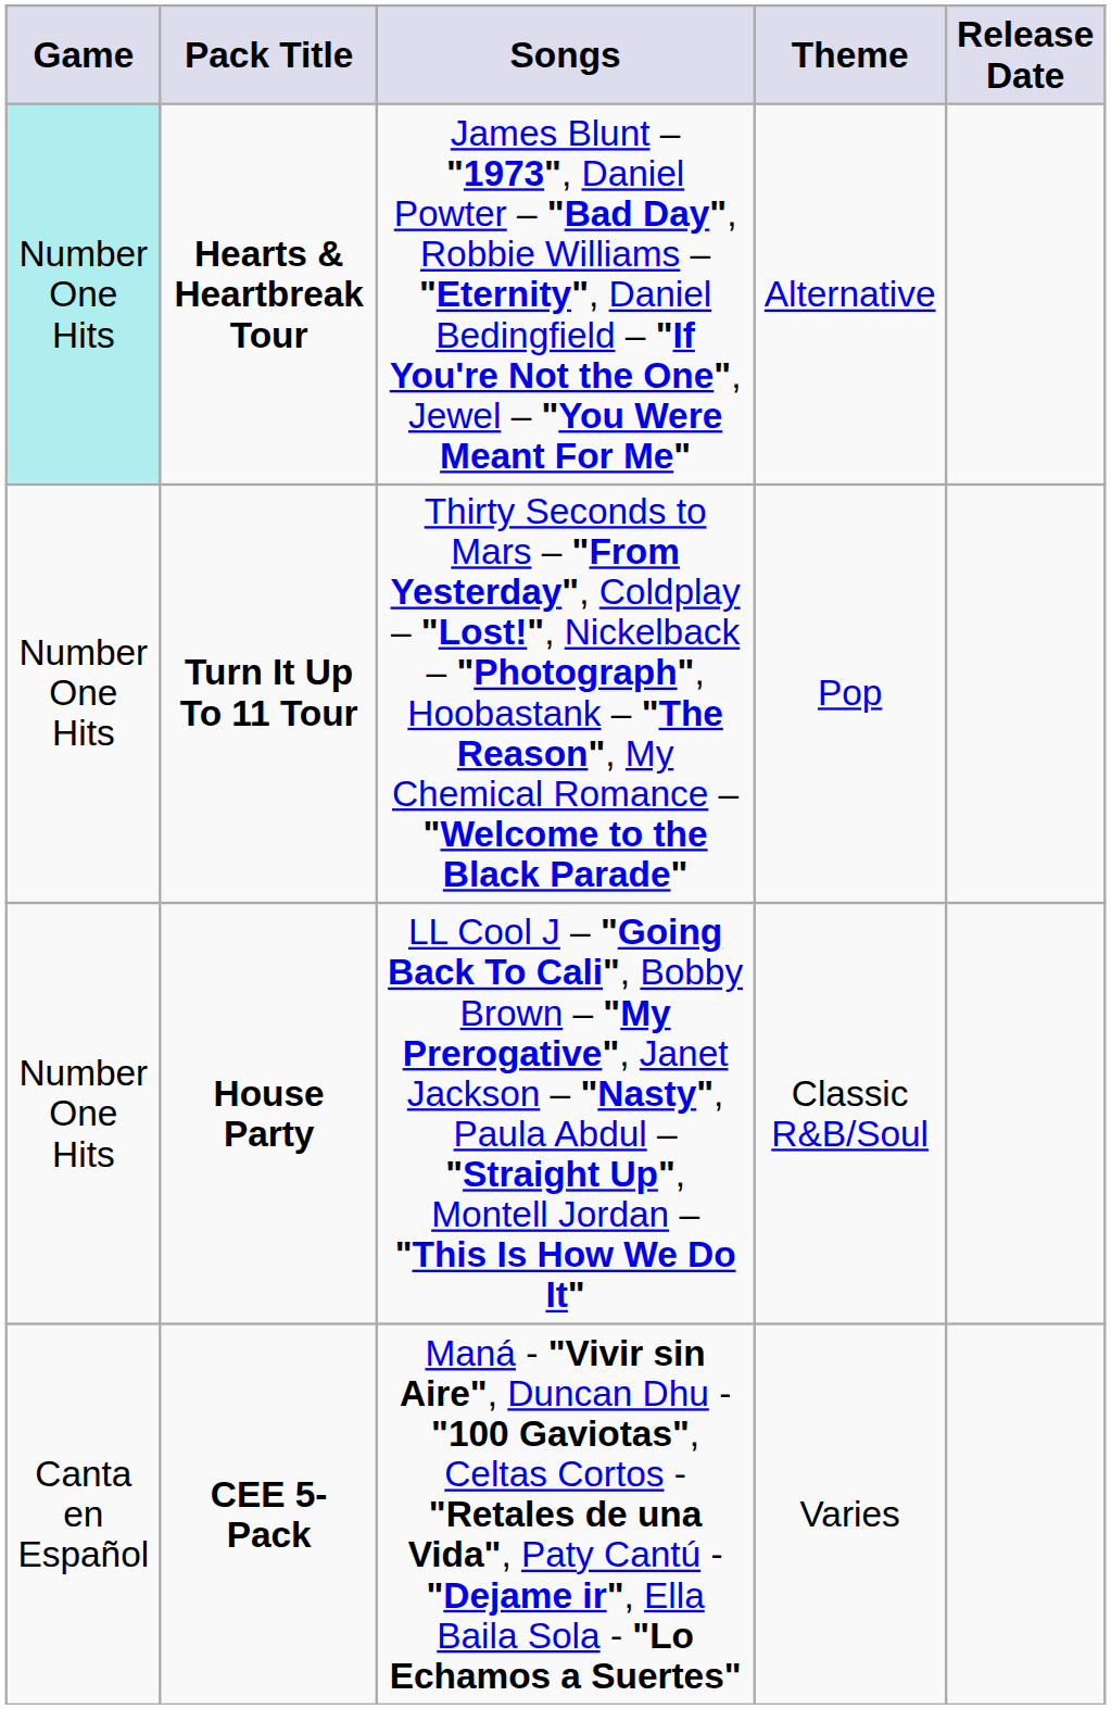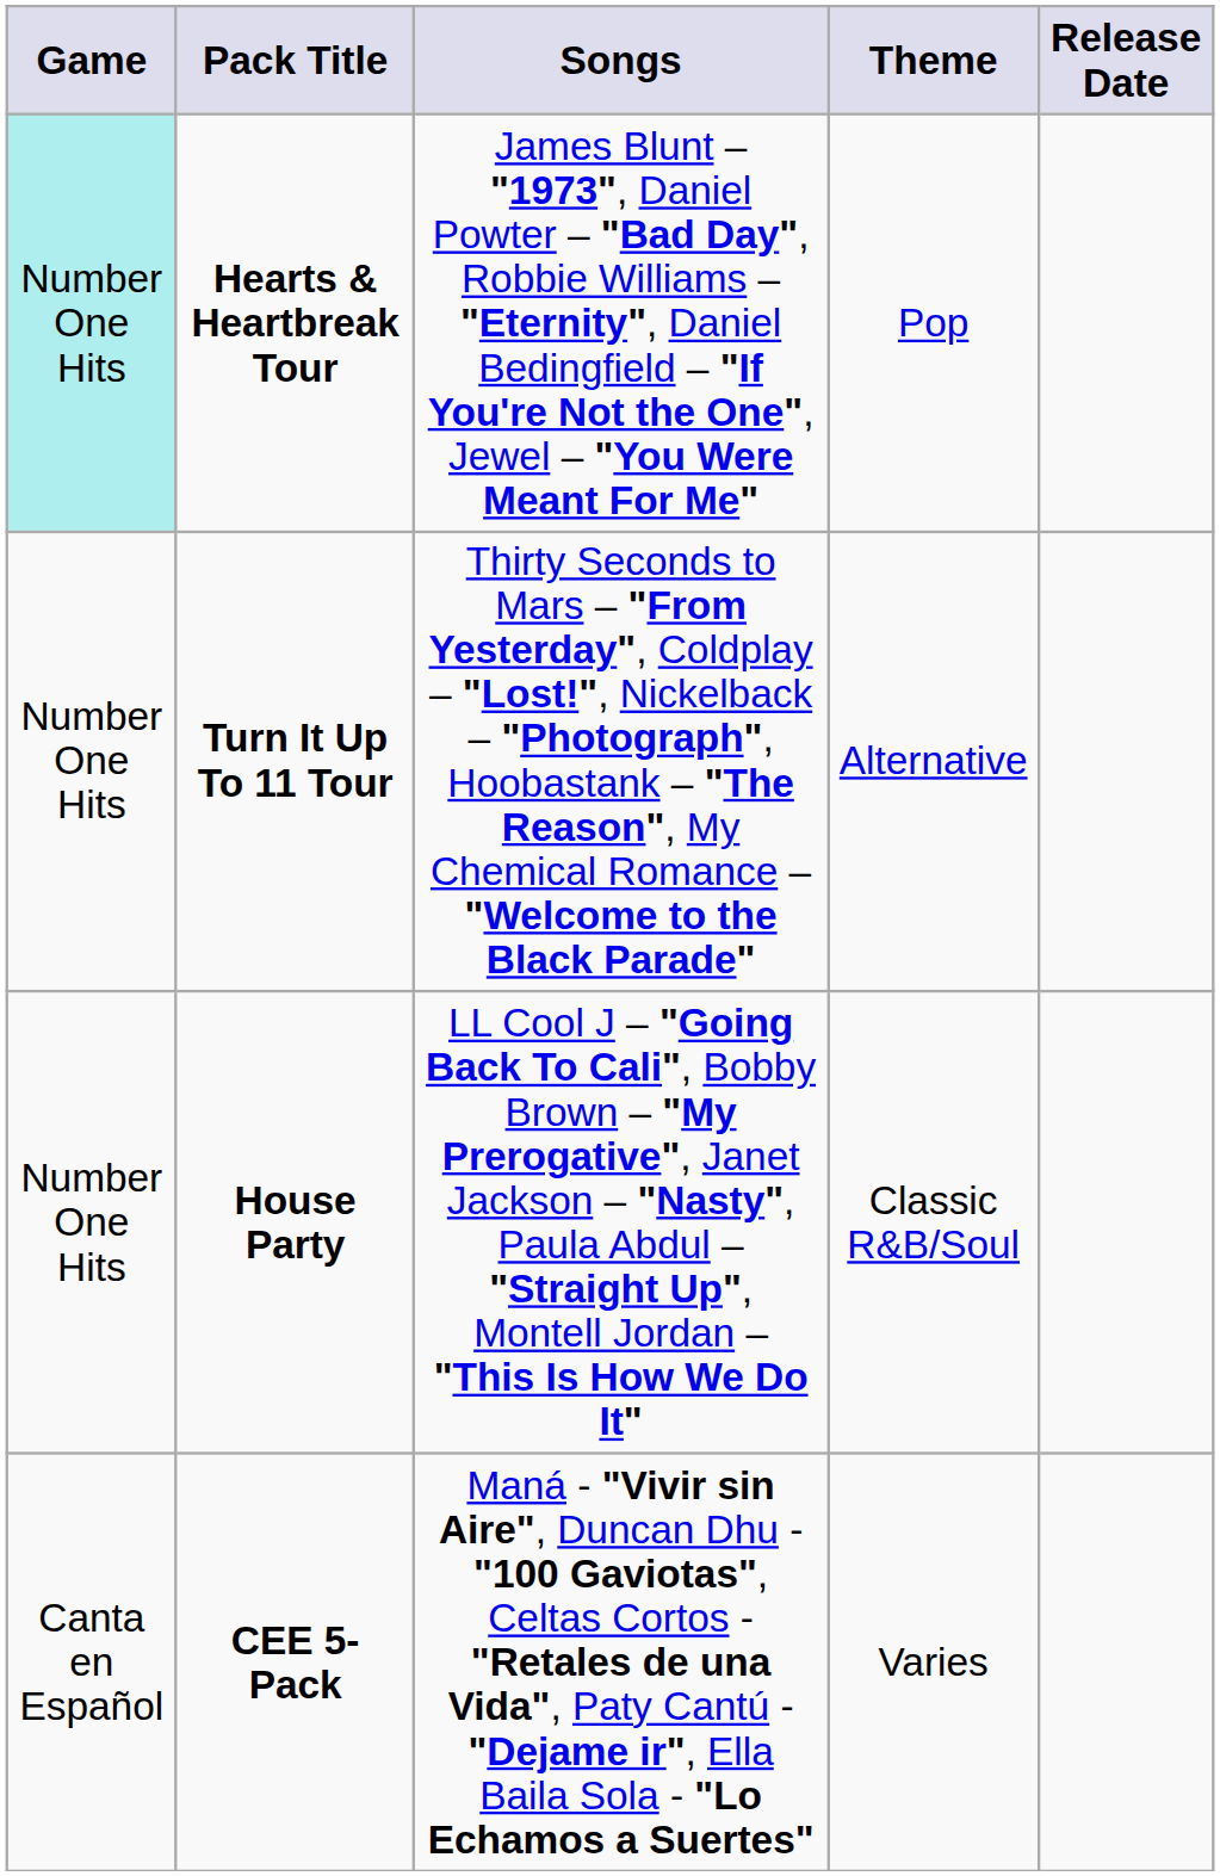Hearts & Heartbreak Tour | Theme: Alternative -> Pop
Turn It Up To 11 Tour | Theme: Pop -> Alternative
